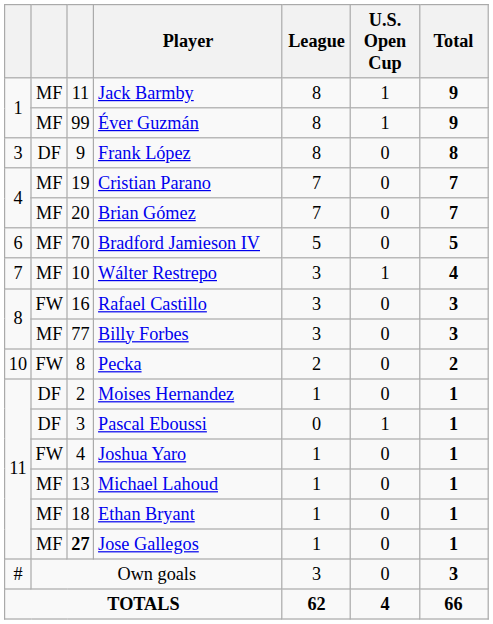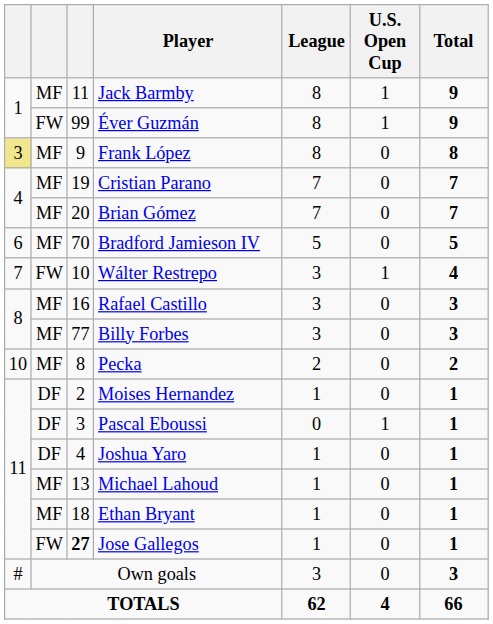Éver Guzmán | column 2: MF -> FW
Frank López | column 1: no background -> khaki background
Frank López | column 2: DF -> MF
Wálter Restrepo | column 2: MF -> FW
Rafael Castillo | column 2: FW -> MF
Pecka | column 2: FW -> MF
Joshua Yaro | column 2: FW -> DF
Jose Gallegos | column 2: MF -> FW
